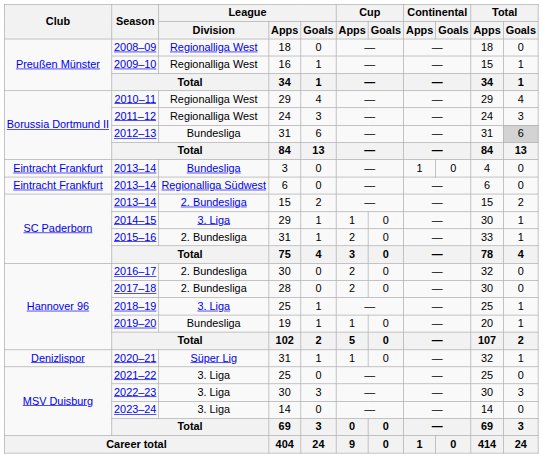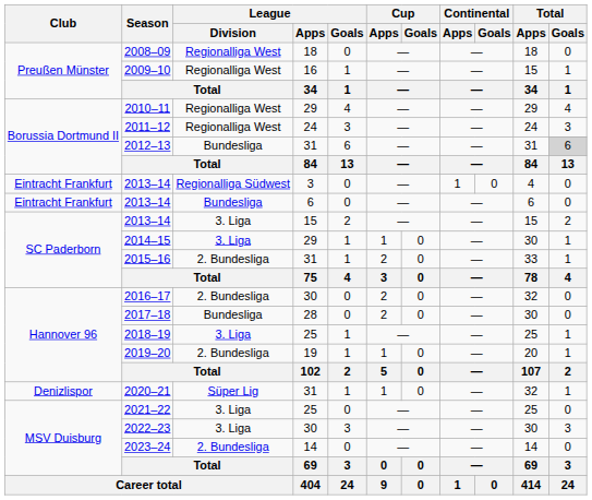2013–14 / 3 | League / Division: Bundesliga -> Regionalliga Südwest
2013–14 / 6 | League / Division: Regionalliga Südwest -> Bundesliga
2013–14 / 15 | League / Division: 2. Bundesliga -> 3. Liga
2017–18 | League / Division: 2. Bundesliga -> Bundesliga
2019–20 | League / Division: Bundesliga -> 2. Bundesliga
2023–24 | League / Division: 3. Liga -> 2. Bundesliga
